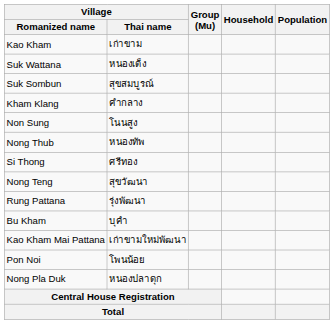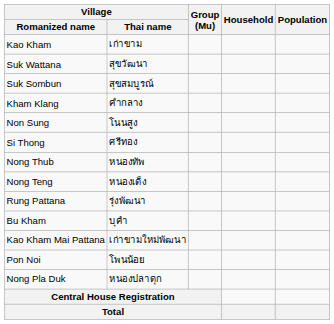Suk Wattana | Village / Thai name: หนองเต็ง -> สุขวัฒนา
rows swapped: Nong Thub <-> Si Thong
Nong Teng | Village / Thai name: สุขวัฒนา -> หนองเต็ง
